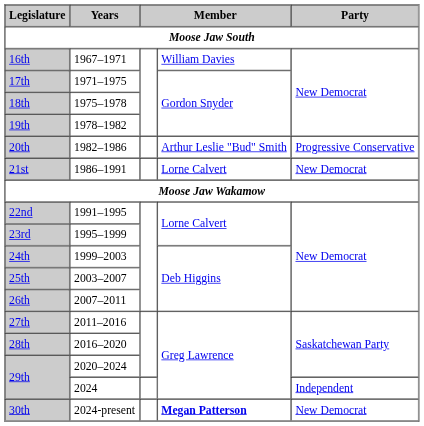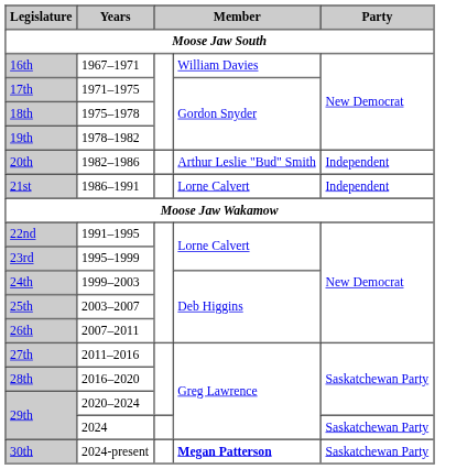20th | Party: Progressive Conservative -> Independent
21st | Party: New Democrat -> Independent
29th / 2024 | Party: Independent -> Saskatchewan Party
30th | Party: New Democrat -> Saskatchewan Party
